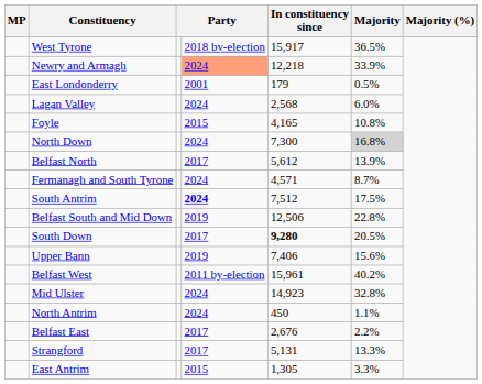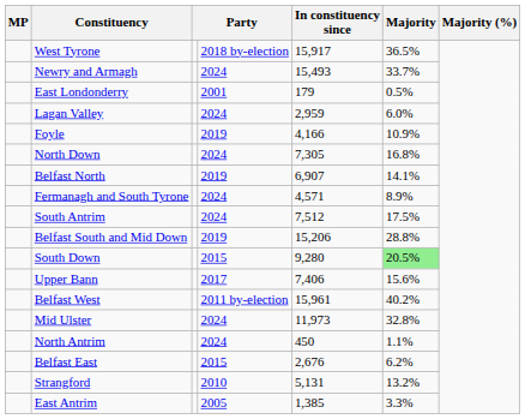Newry and Armagh | column 4: lightsalmon background -> no background
Newry and Armagh | In constituency since: 12,218 -> 15,493
Newry and Armagh | Majority: 33.9% -> 33.7%
Lagan Valley | In constituency since: 2,568 -> 2,959
Foyle | column 4: 2015 -> 2019
Foyle | In constituency since: 4,165 -> 4,166
Foyle | Majority: 10.8% -> 10.9%
North Down | In constituency since: 7,300 -> 7,305
North Down | Majority: lightgrey background -> no background
Belfast North | column 4: 2017 -> 2019
Belfast North | In constituency since: 5,612 -> 6,907
Belfast North | Majority: 13.9% -> 14.1%
Fermanagh and South Tyrone | Majority: 8.7% -> 8.9%
South Antrim | column 4: bold -> normal
Belfast South and Mid Down | In constituency since: 12,506 -> 15,206
Belfast South and Mid Down | Majority: 22.8% -> 28.8%
South Down | column 4: 2017 -> 2015
South Down | In constituency since: bold -> normal
South Down | Majority: no background -> lightgreen background
Upper Bann | column 4: 2019 -> 2017
Mid Ulster | In constituency since: 14,923 -> 11,973
Belfast East | column 4: 2017 -> 2015
Belfast East | Majority: 2.2% -> 6.2%
Strangford | column 4: 2017 -> 2010
Strangford | Majority: 13.3% -> 13.2%
East Antrim | column 4: 2015 -> 2005
East Antrim | In constituency since: 1,305 -> 1,385
